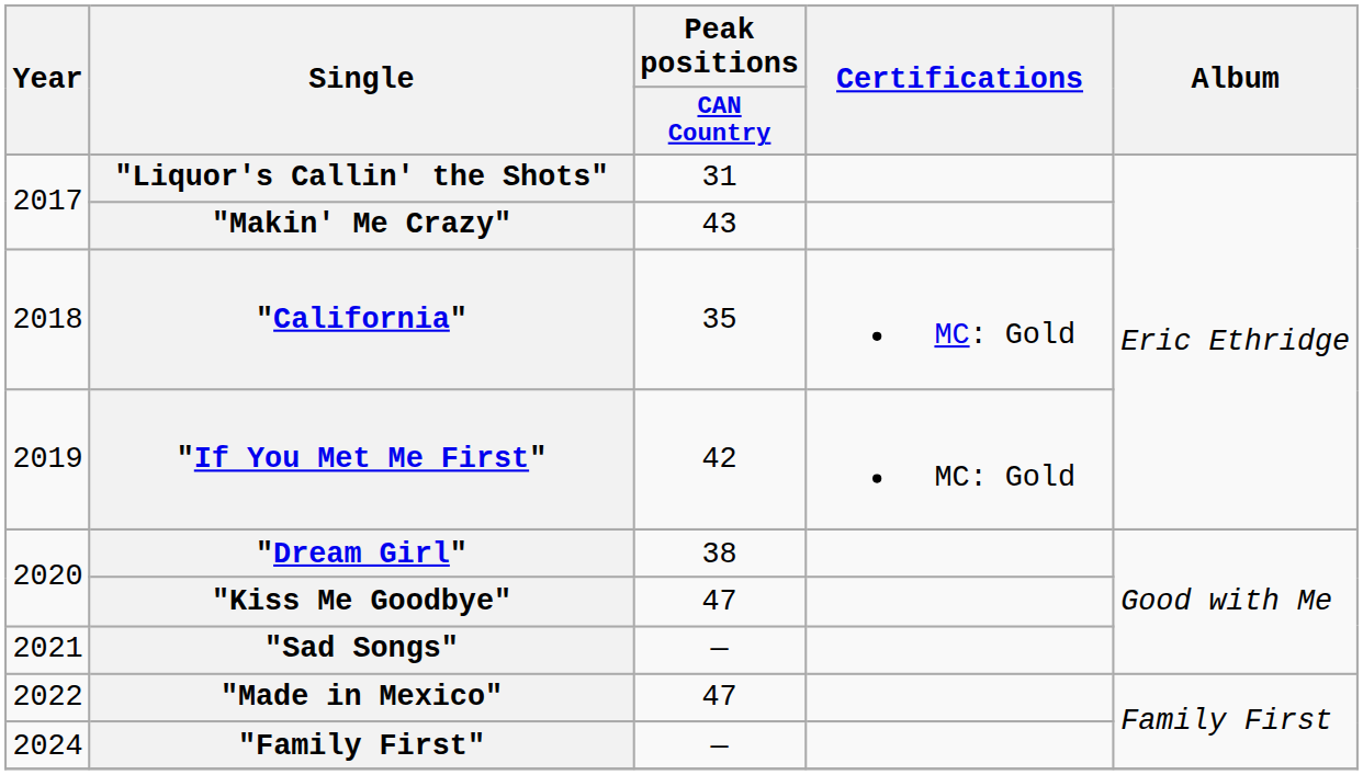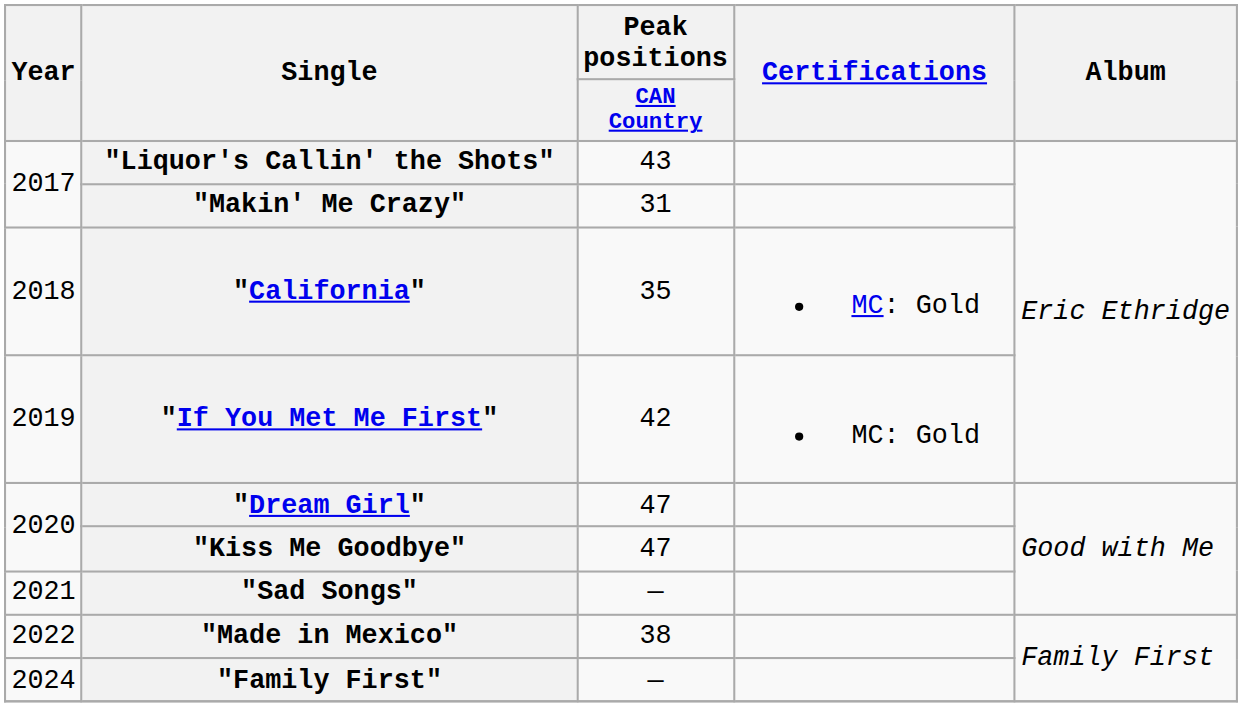"Liquor's Callin' the Shots" | Peak positions / CAN Country: 31 -> 43
"Makin' Me Crazy" | Peak positions / CAN Country: 43 -> 31
"Dream Girl" | Peak positions / CAN Country: 38 -> 47
"Made in Mexico" | Peak positions / CAN Country: 47 -> 38
